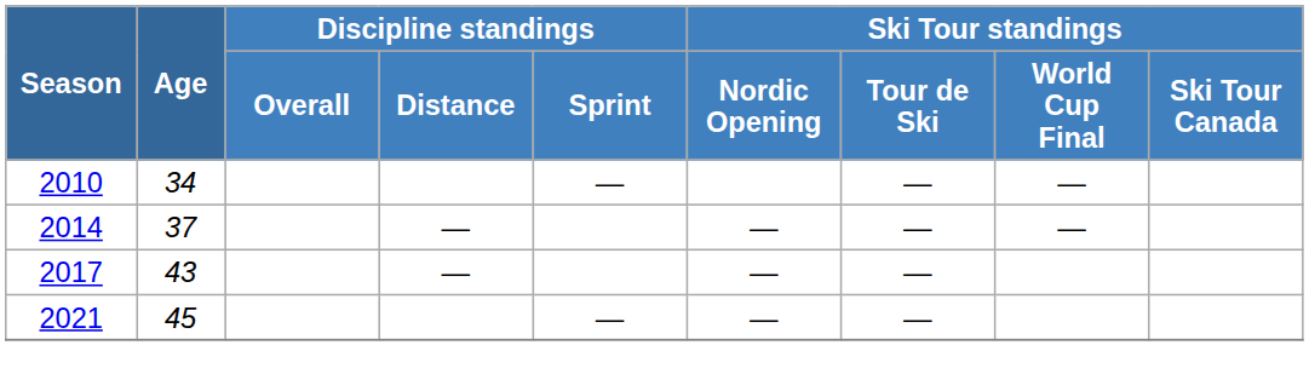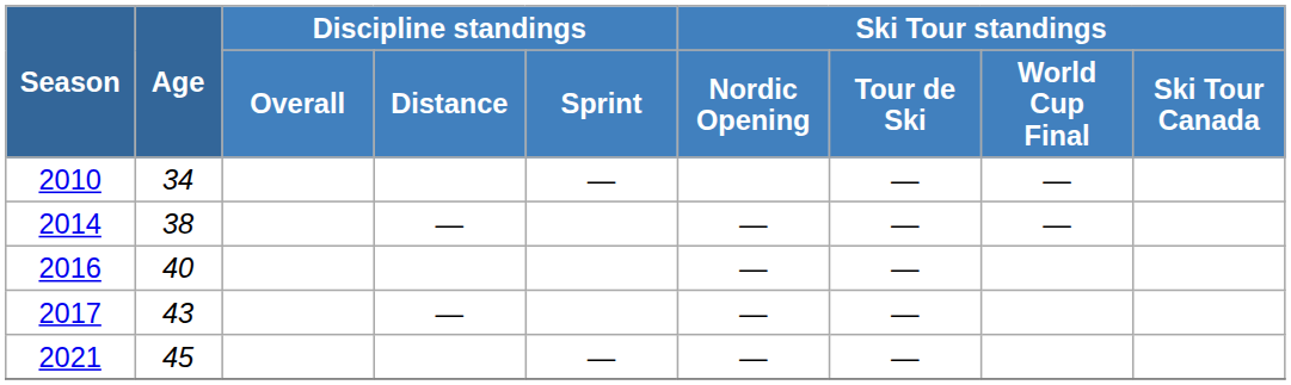2014 | Age: 37 -> 38
+ row: 2016 | 40 | — | —
